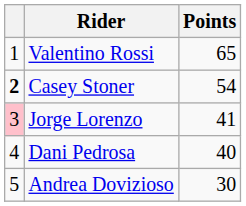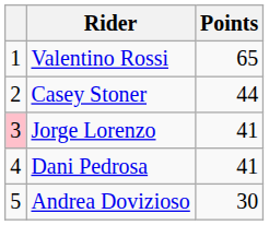Casey Stoner | column 1: bold -> normal
Casey Stoner | Points: 54 -> 44
Dani Pedrosa | Points: 40 -> 41
